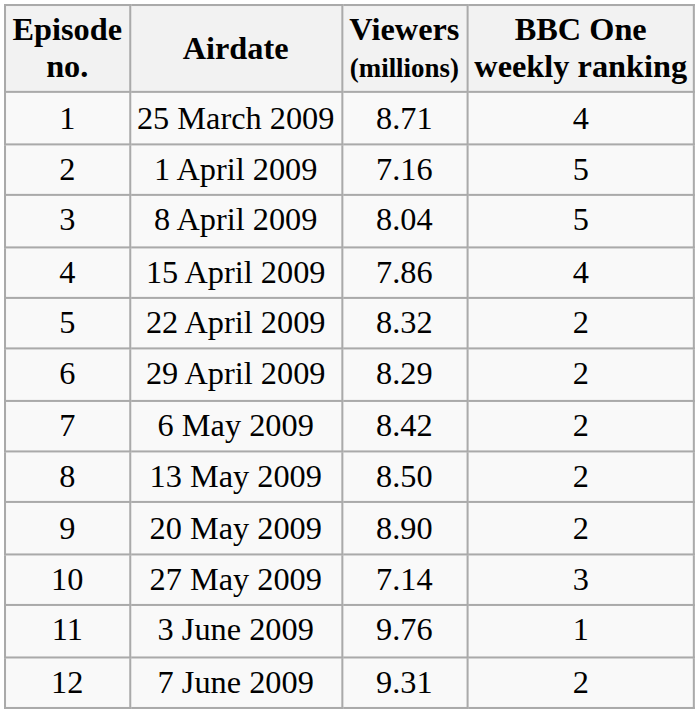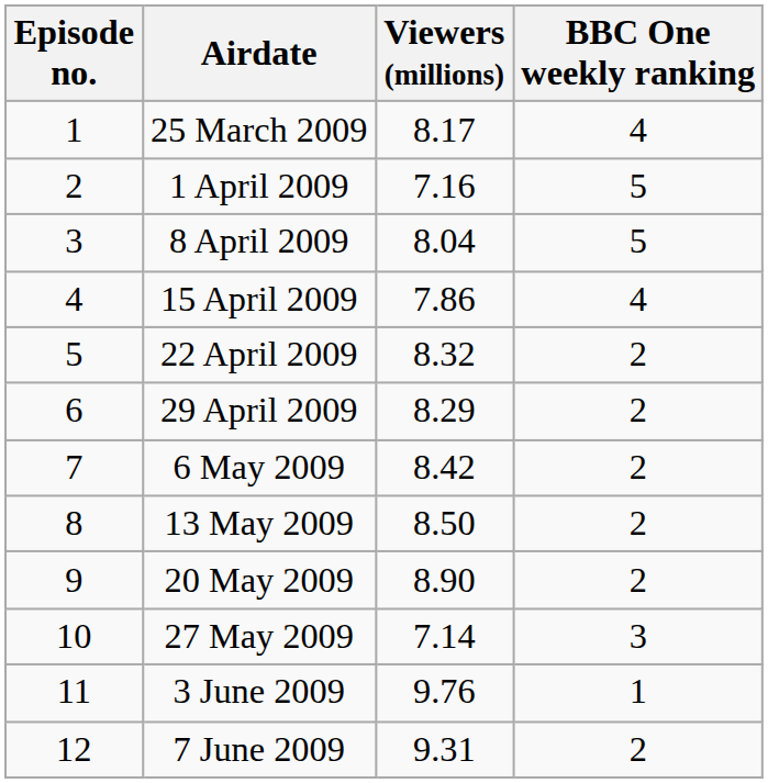25 March 2009 | Viewers (millions): 8.71 -> 8.17
